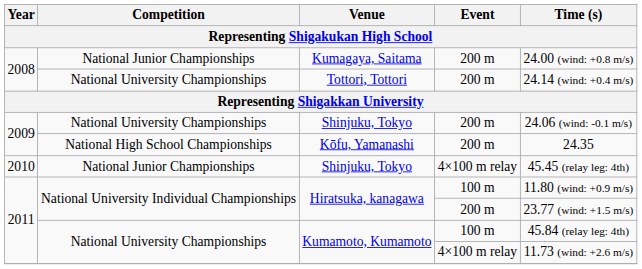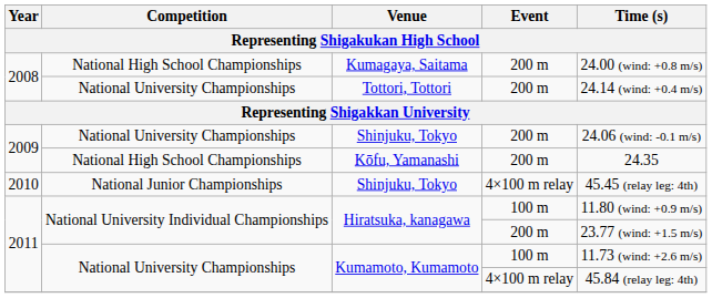Kumagaya, Saitama | Competition: National Junior Championships -> National High School Championships
Kumamoto, Kumamoto / 100 m | Time (s): 45.84 (relay leg: 4th) -> 11.73 (wind: +2.6 m/s)
Kumamoto, Kumamoto / 4×100 m relay | Time (s): 11.73 (wind: +2.6 m/s) -> 45.84 (relay leg: 4th)
